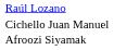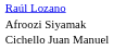rows swapped: Cichello Juan Manuel <-> Afroozi Siyamak
